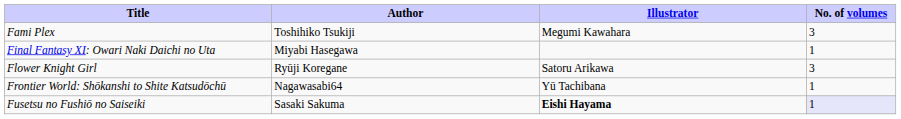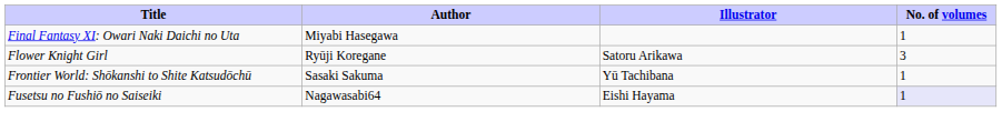- row: Fami Plex | Toshihiko Tsukiji | Megumi Kawahara | 3
Frontier World: Shōkanshi to Shite Katsudōchū | Author: Nagawasabi64 -> Sasaki Sakuma
Fusetsu no Fushiō no Saiseiki | Author: Sasaki Sakuma -> Nagawasabi64
Fusetsu no Fushiō no Saiseiki | Illustrator: bold -> normal
